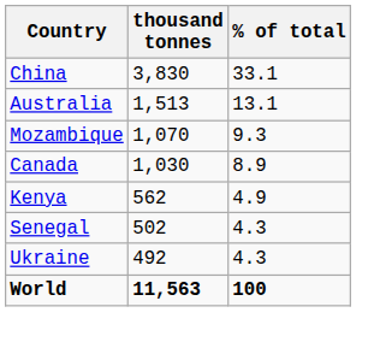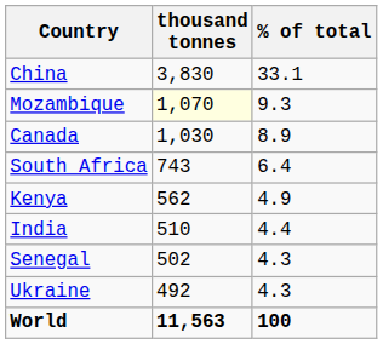- row: Australia | 1,513 | 13.1
Mozambique | thousand tonnes: no background -> lightyellow background
+ row: South Africa | 743 | 6.4
+ row: India | 510 | 4.4
